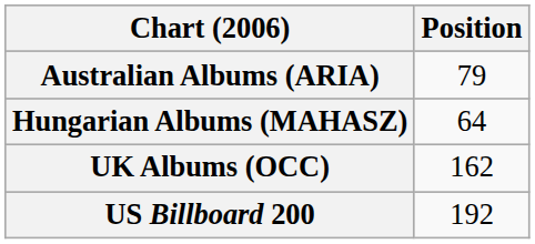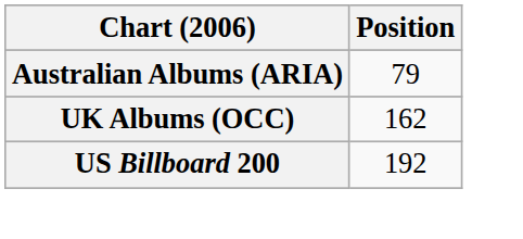- row: Hungarian Albums (MAHASZ) | 64
